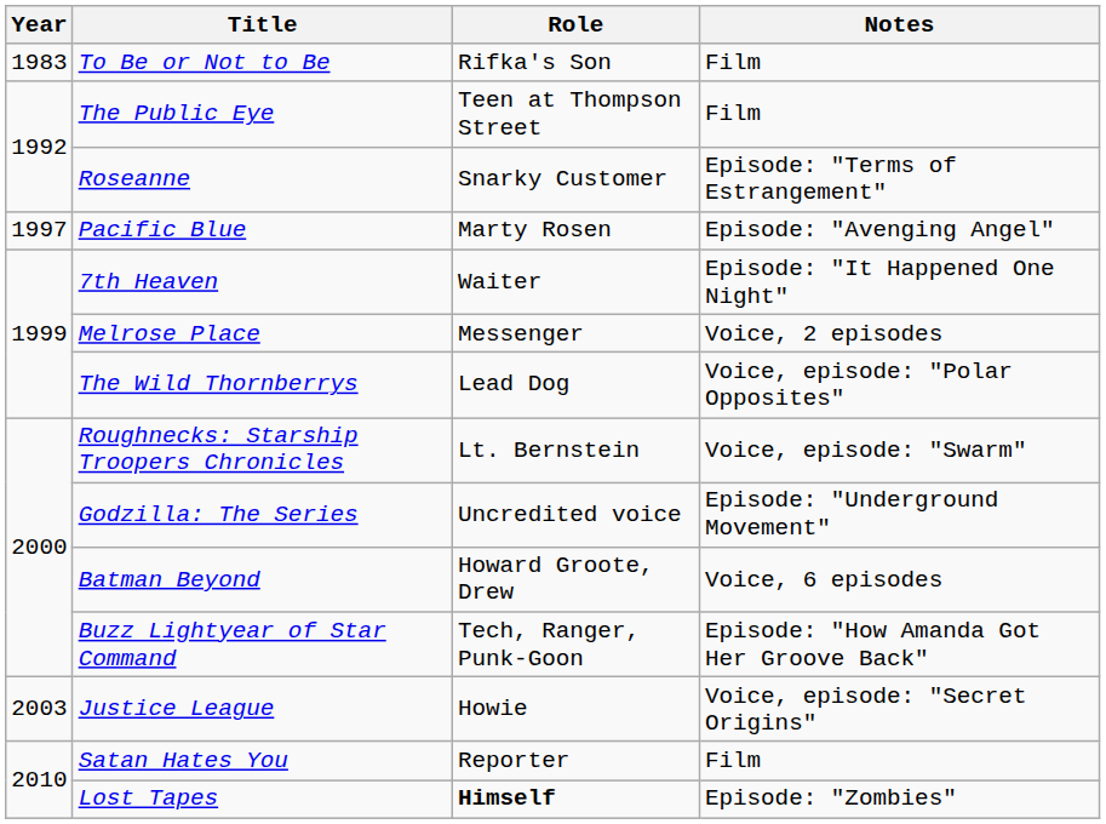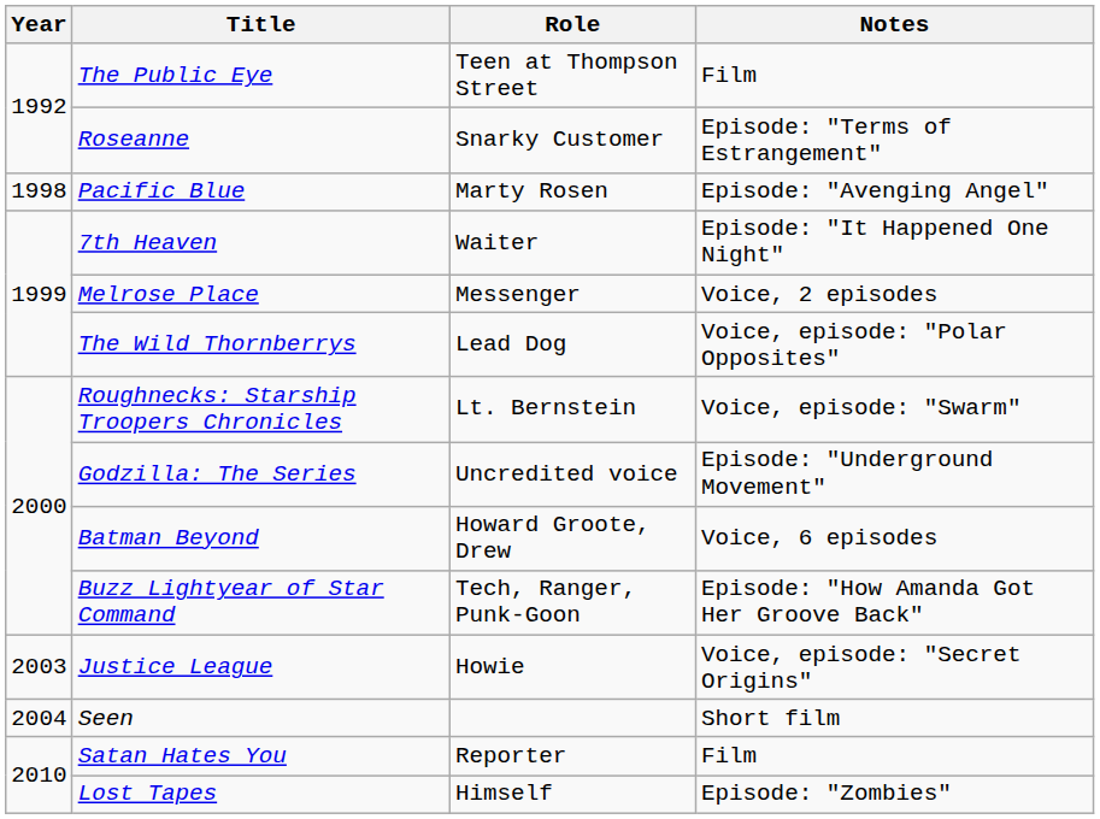- row: 1983 | To Be or Not to Be | Rifka's Son | Film
Pacific Blue | Year: 1997 -> 1998
+ row: 2004 | Seen | Short film
Lost Tapes | Role: bold -> normal
